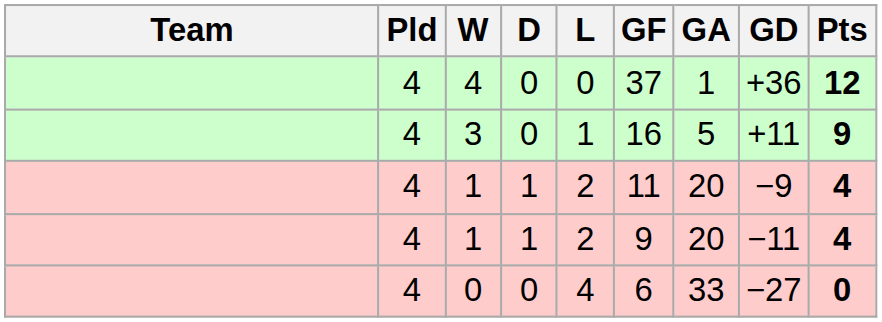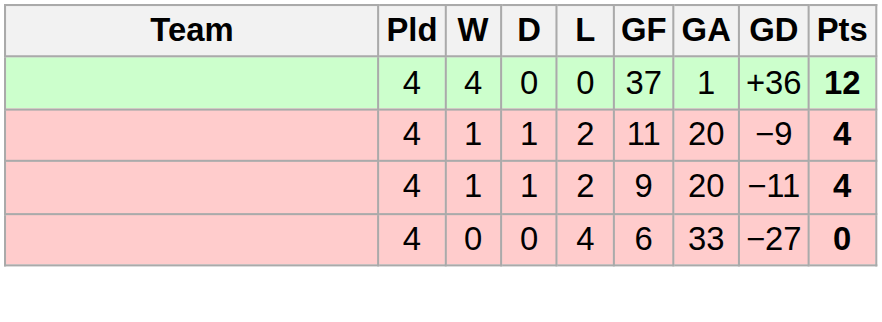- row: 4 | 3 | 0 | 1 | 16 | 5 | +11 | 9
